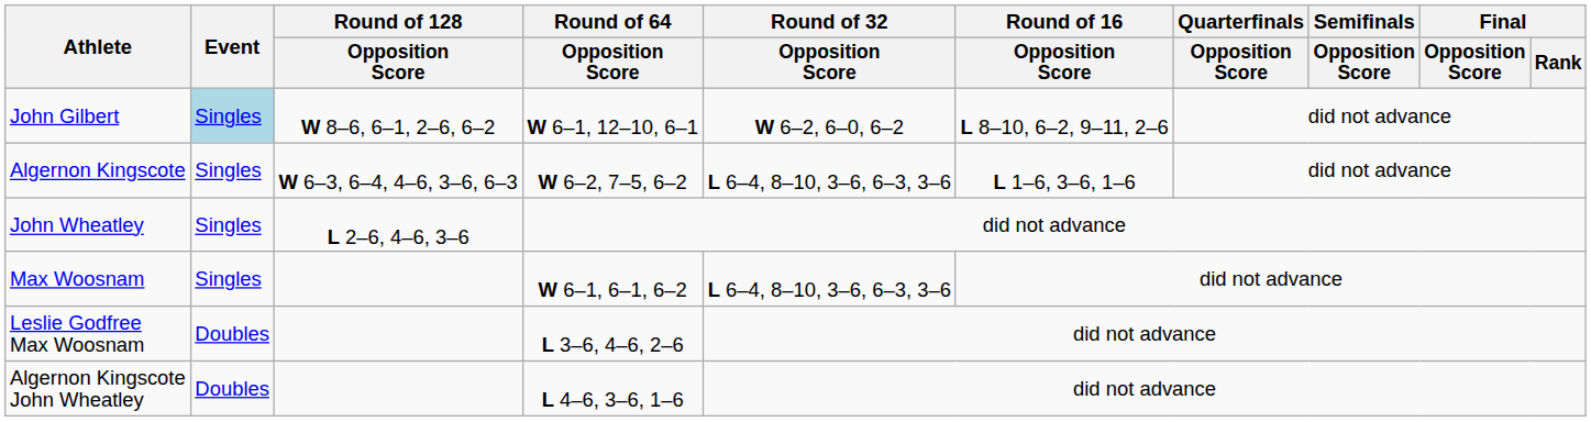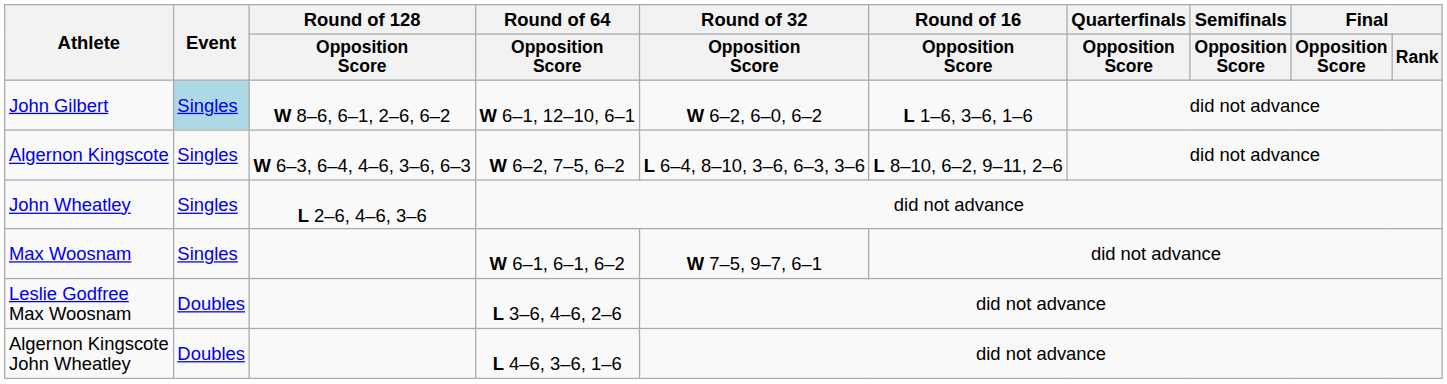John Gilbert | Round of 16 / Opposition Score: L 8–10, 6–2, 9–11, 2–6 -> L 1–6, 3–6, 1–6
Algernon Kingscote | Round of 16 / Opposition Score: L 1–6, 3–6, 1–6 -> L 8–10, 6–2, 9–11, 2–6
Max Woosnam | Round of 32 / Opposition Score: L 6–4, 8–10, 3–6, 6–3, 3–6 -> W 7–5, 9–7, 6–1
